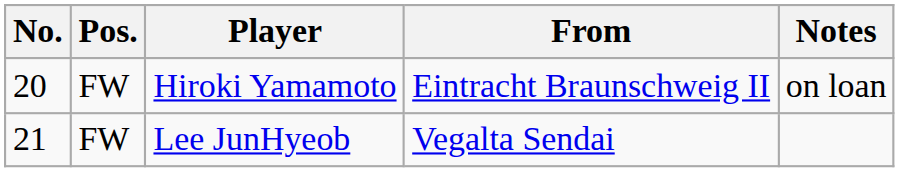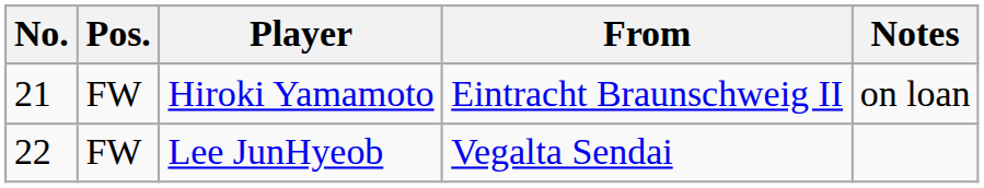Hiroki Yamamoto | No.: 20 -> 21
Lee JunHyeob | No.: 21 -> 22
